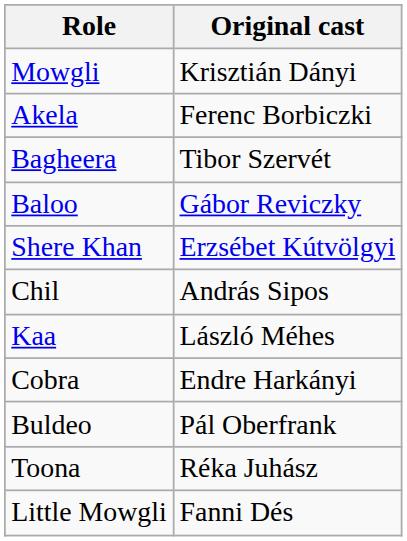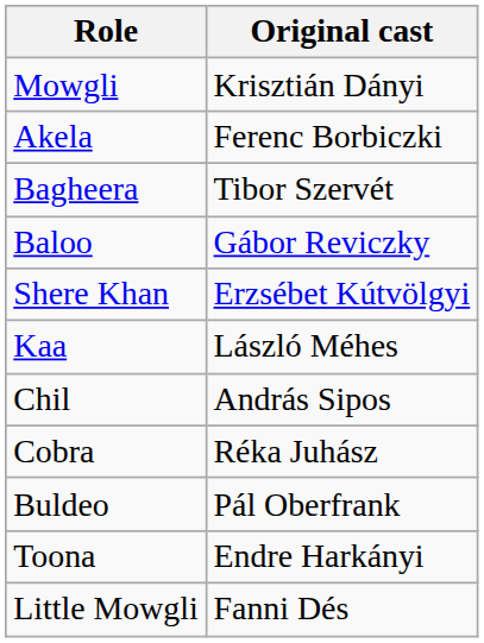rows swapped: Kaa <-> Chil
Cobra | Original cast: Endre Harkányi -> Réka Juhász
Toona | Original cast: Réka Juhász -> Endre Harkányi
